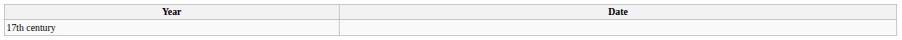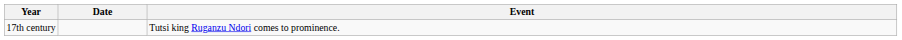+ column: Event | Tutsi king Ruganzu Ndori comes to prominence.
